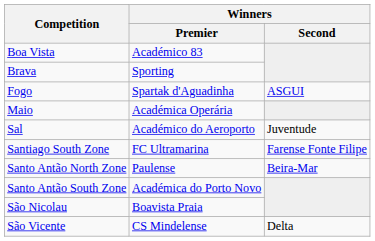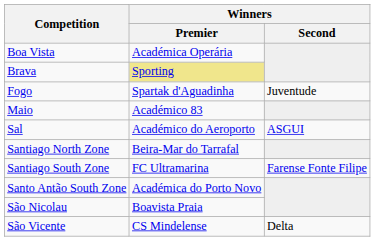Boa Vista | Winners / Premier: Académico 83 -> Académica Operária
Brava | Winners / Premier: no background -> khaki background
Fogo | Winners / Second: ASGUI -> Juventude
Maio | Winners / Premier: Académica Operária -> Académico 83
Sal | Winners / Second: Juventude -> ASGUI
+ row: Santiago North Zone | Beira-Mar do Tarrafal
- row: Santo Antão North Zone | Paulense | Beira-Mar
